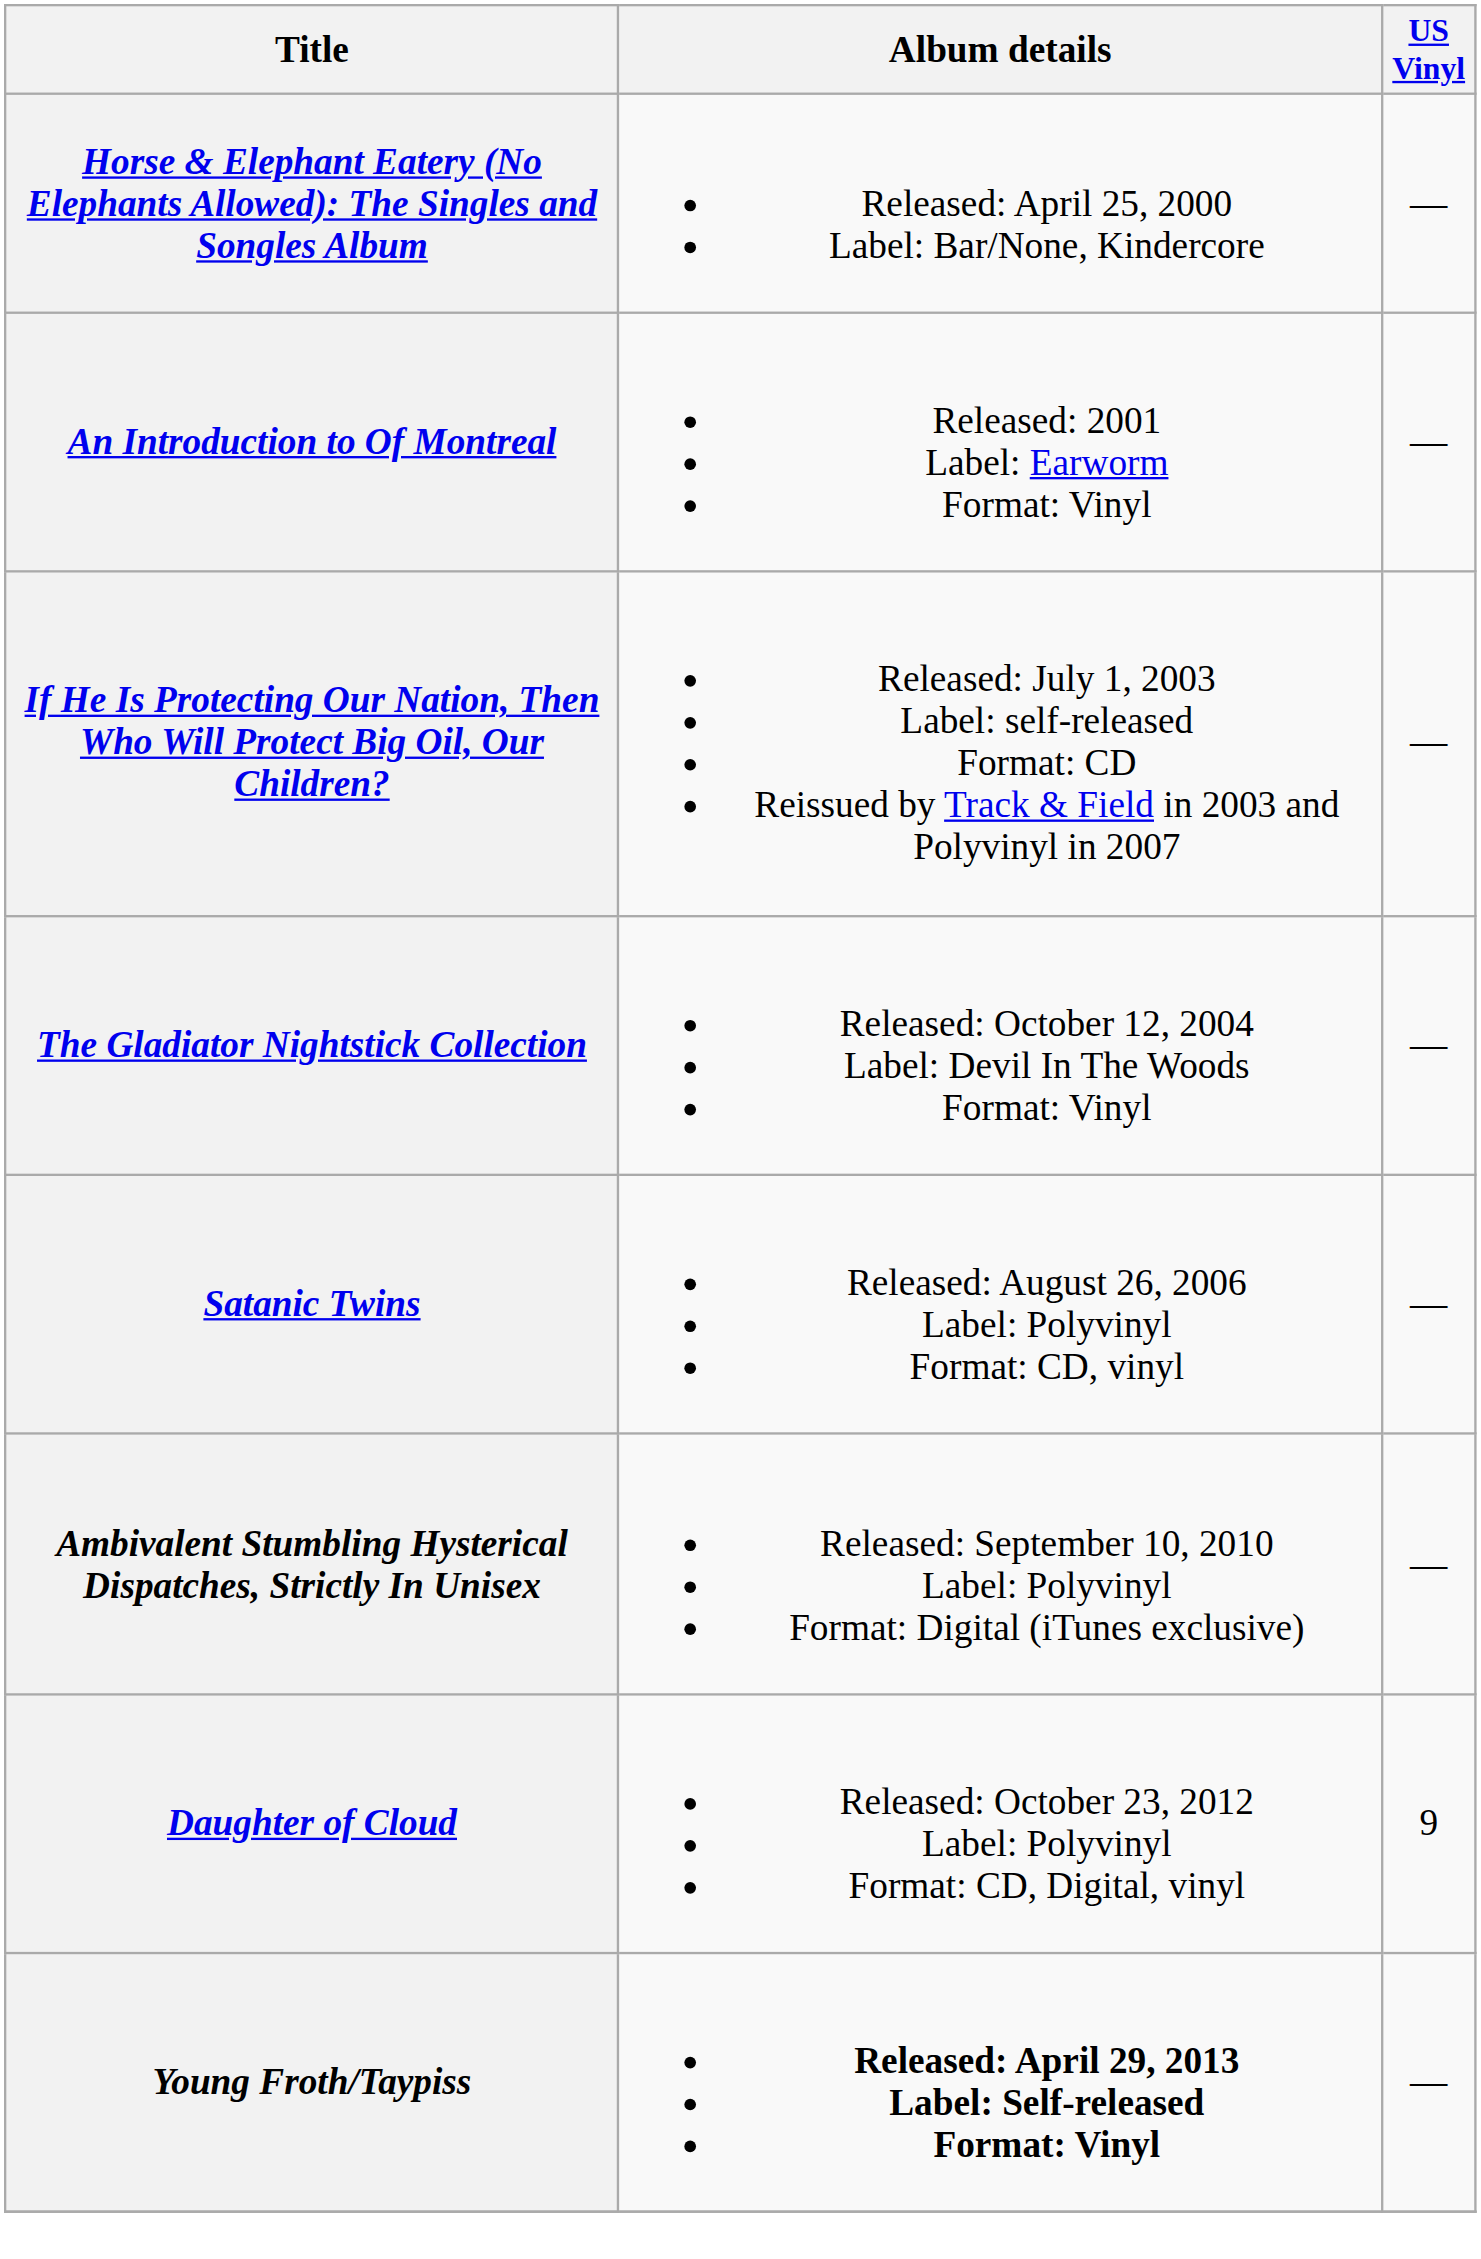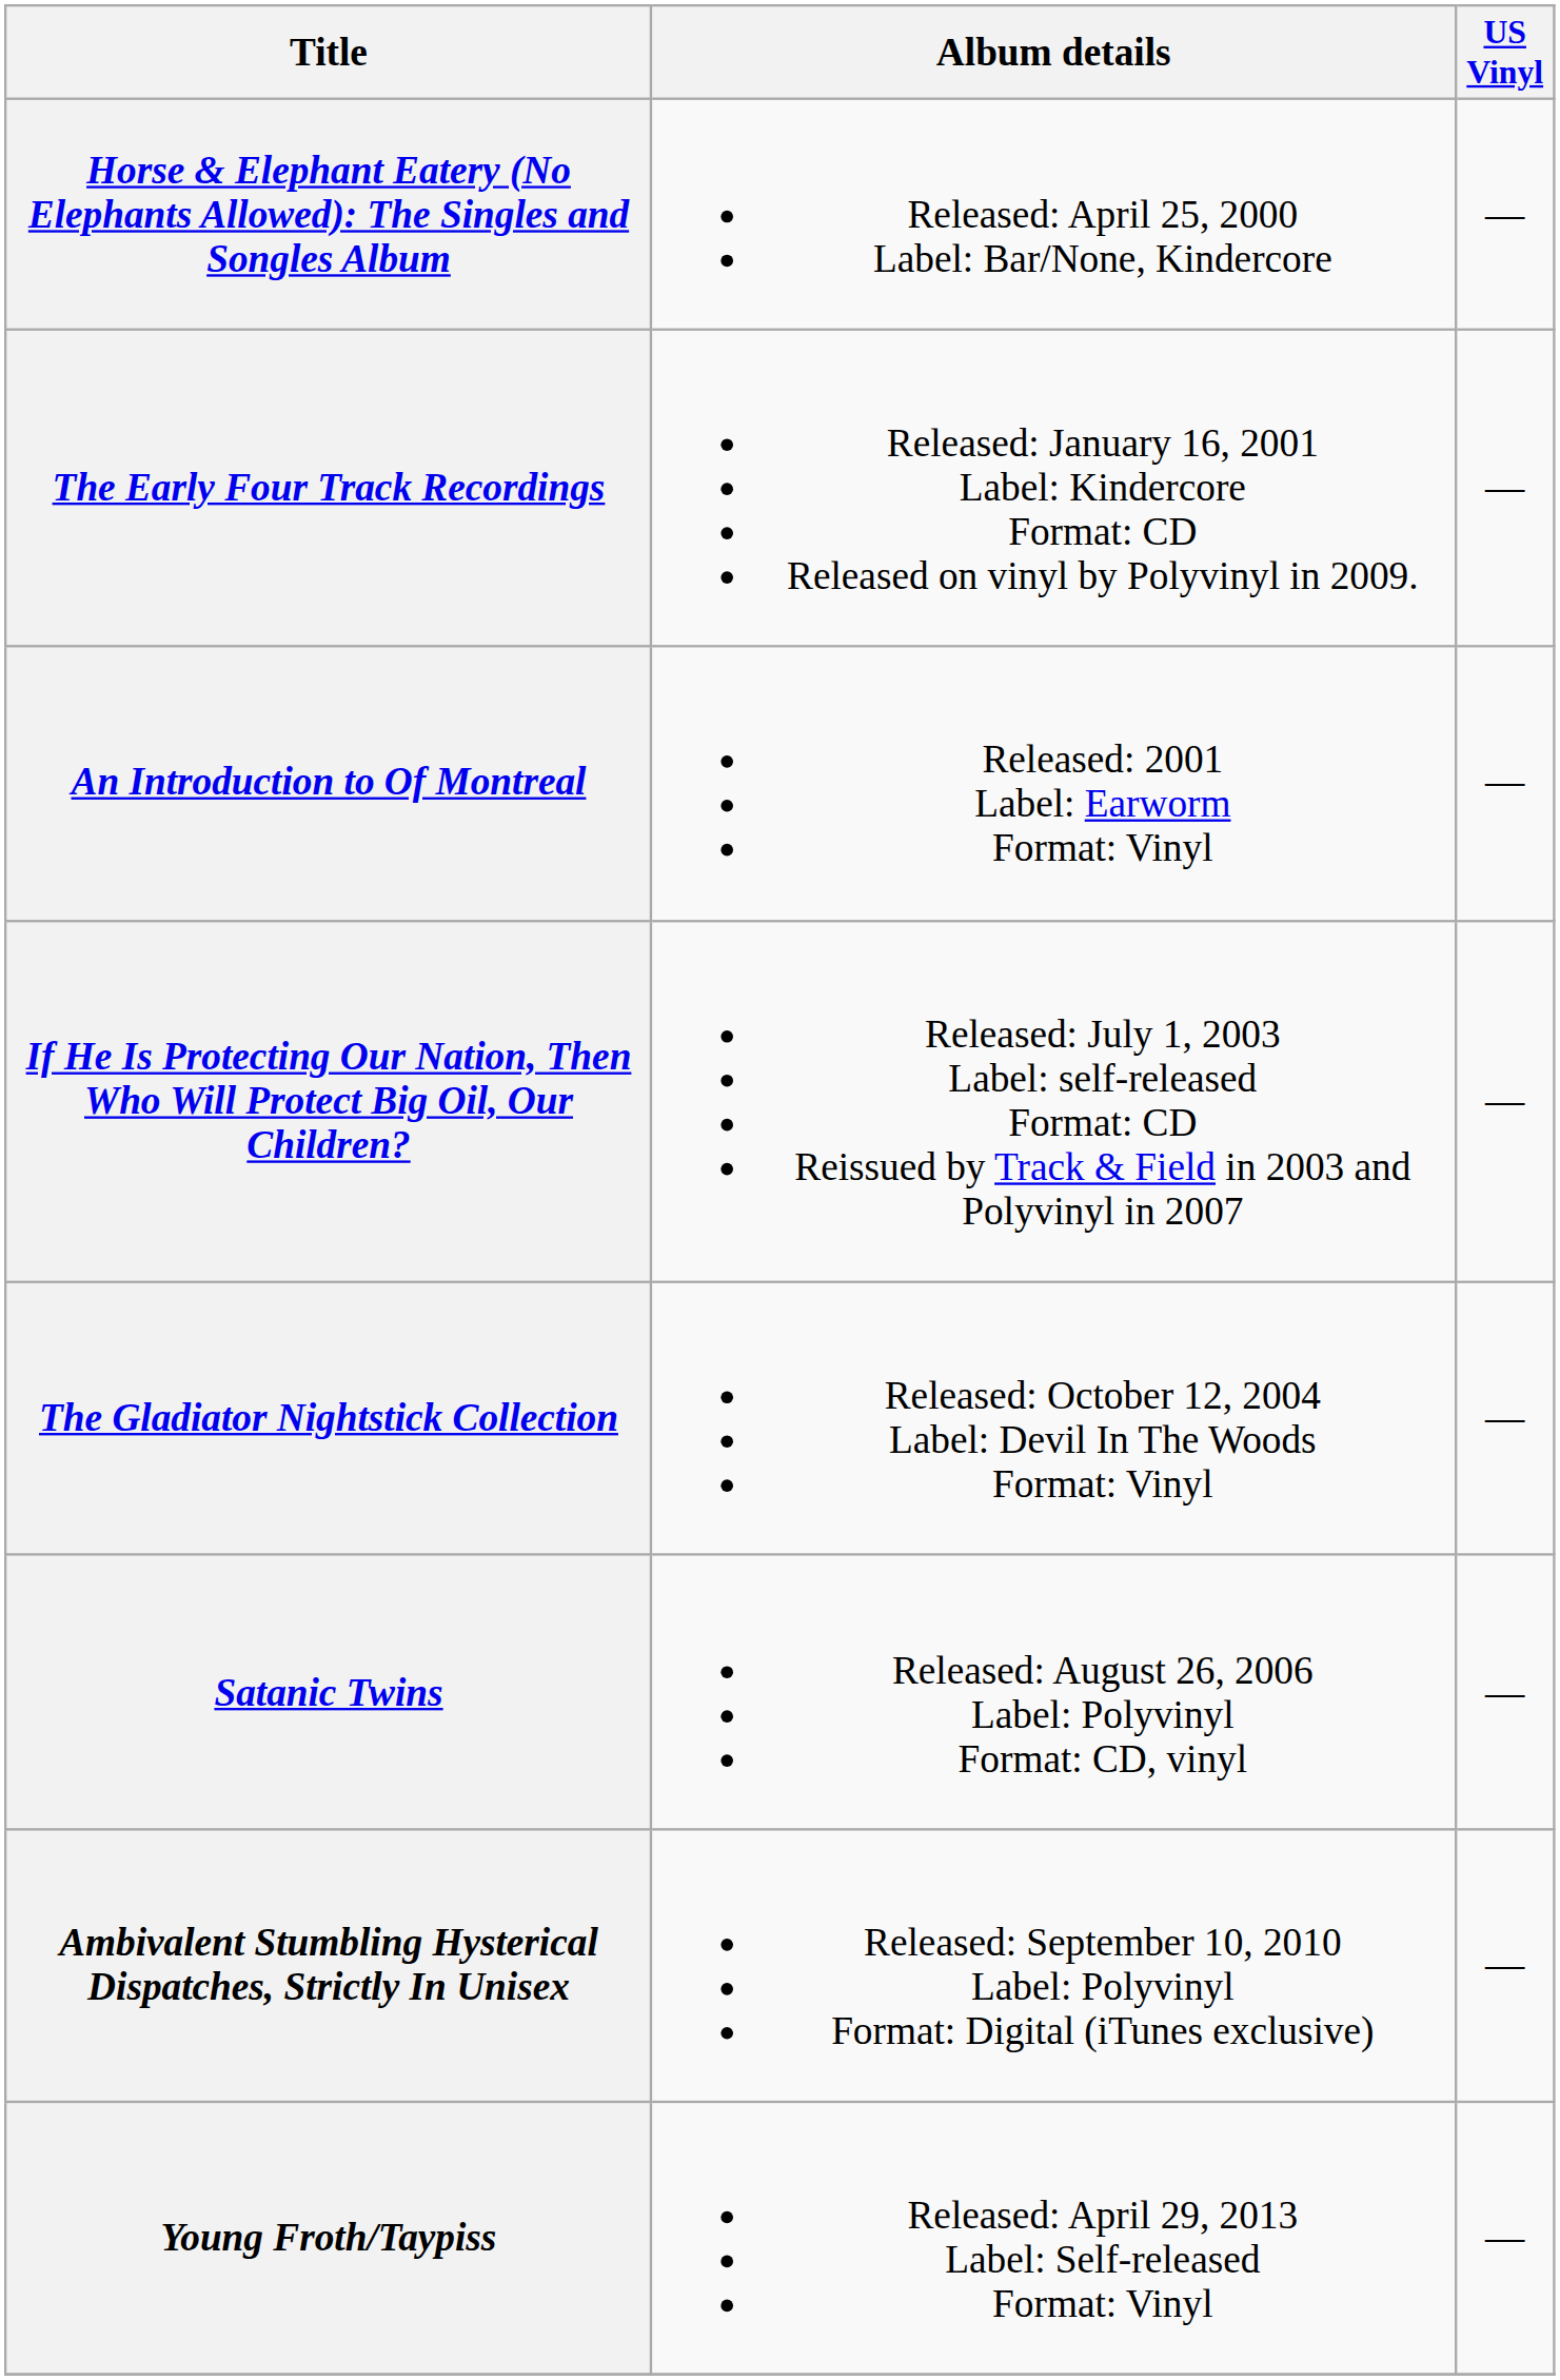+ row: The Early Four Track Recordings | Released: January 16, 2001 Label: Kindercore Format: CD Released on vinyl by Polyvinyl in 2009. | —
- row: Daughter of Cloud | Released: October 23, 2012 Label: Polyvinyl Format: CD, Digital, vinyl | 9
Young Froth/Taypiss | Album details: bold -> normal
